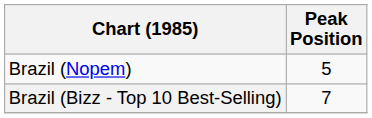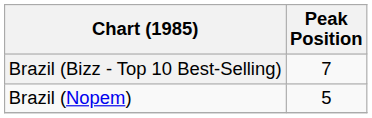rows swapped: Brazil (Bizz - Top 10 Best-Selling) <-> Brazil (Nopem)
